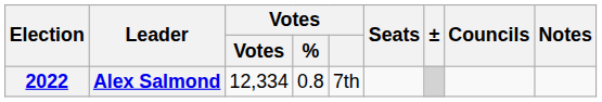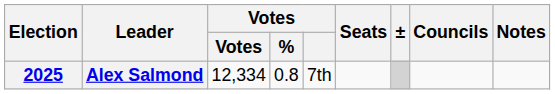Alex Salmond | Election: 2022 -> 2025
